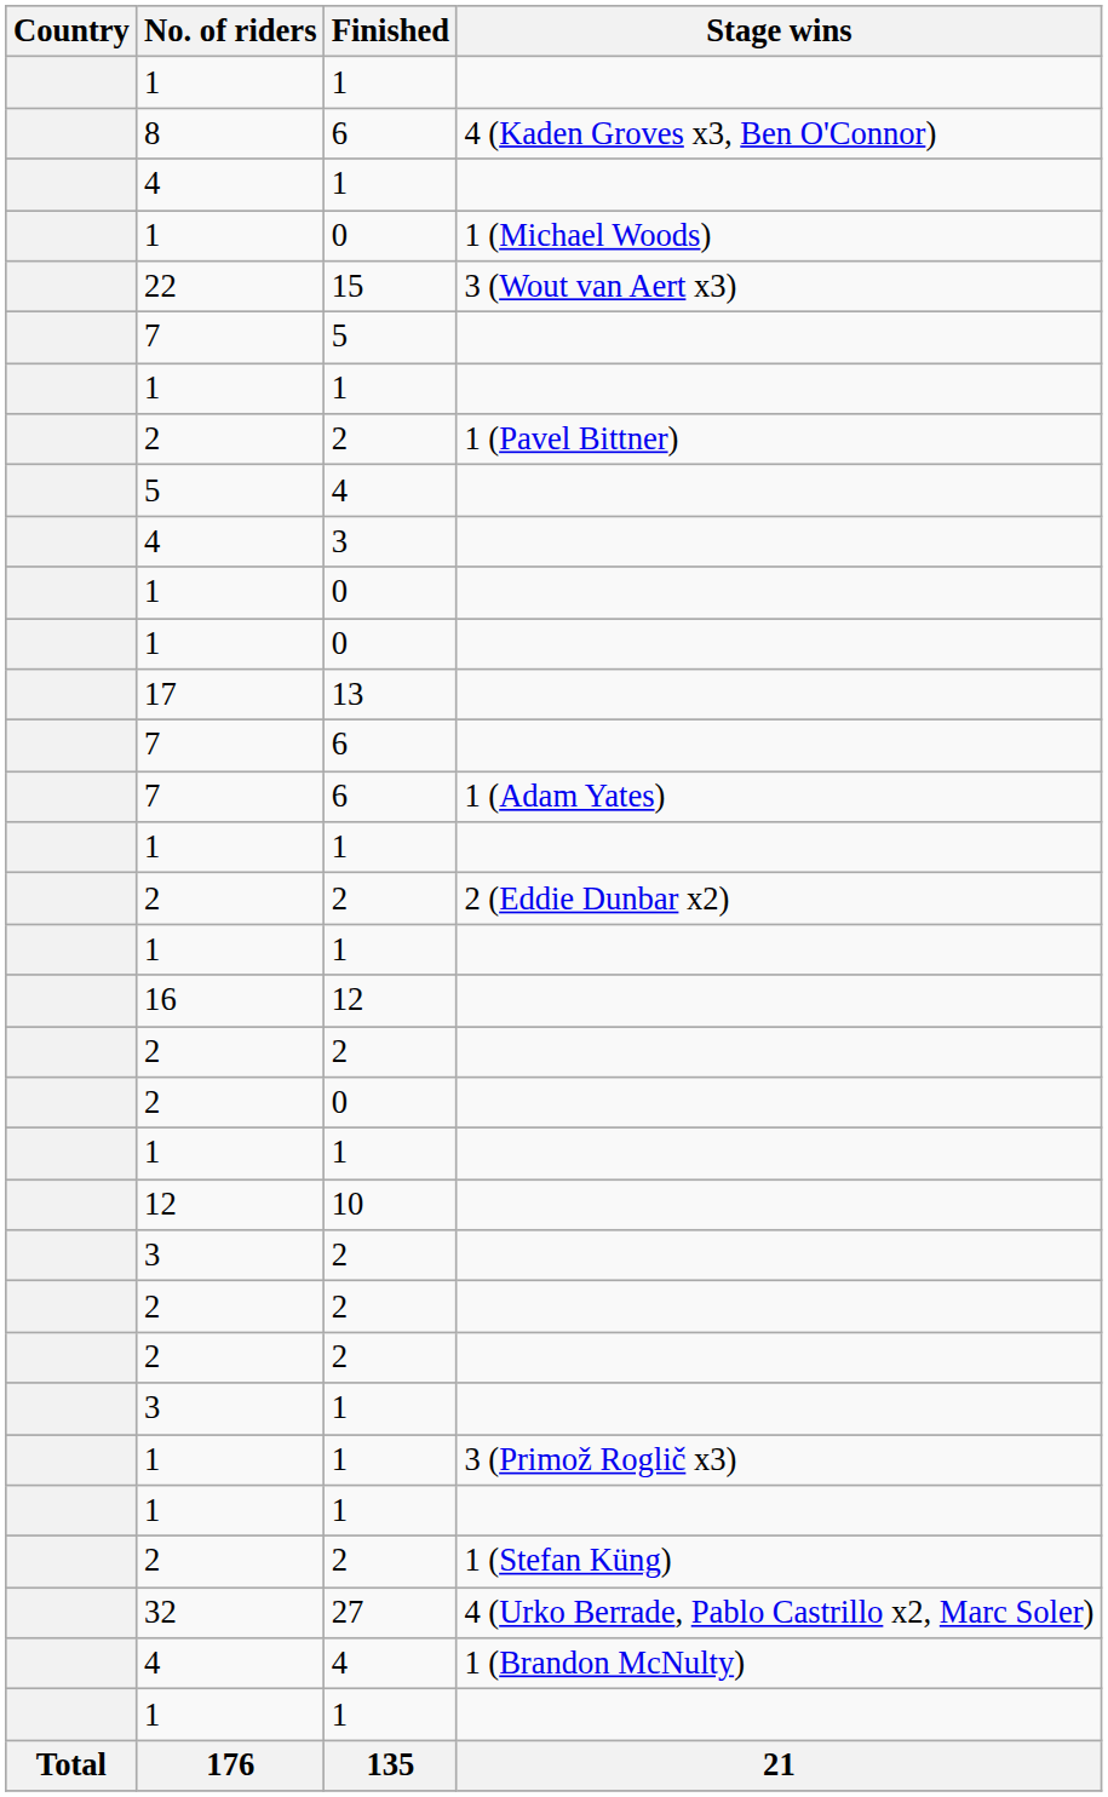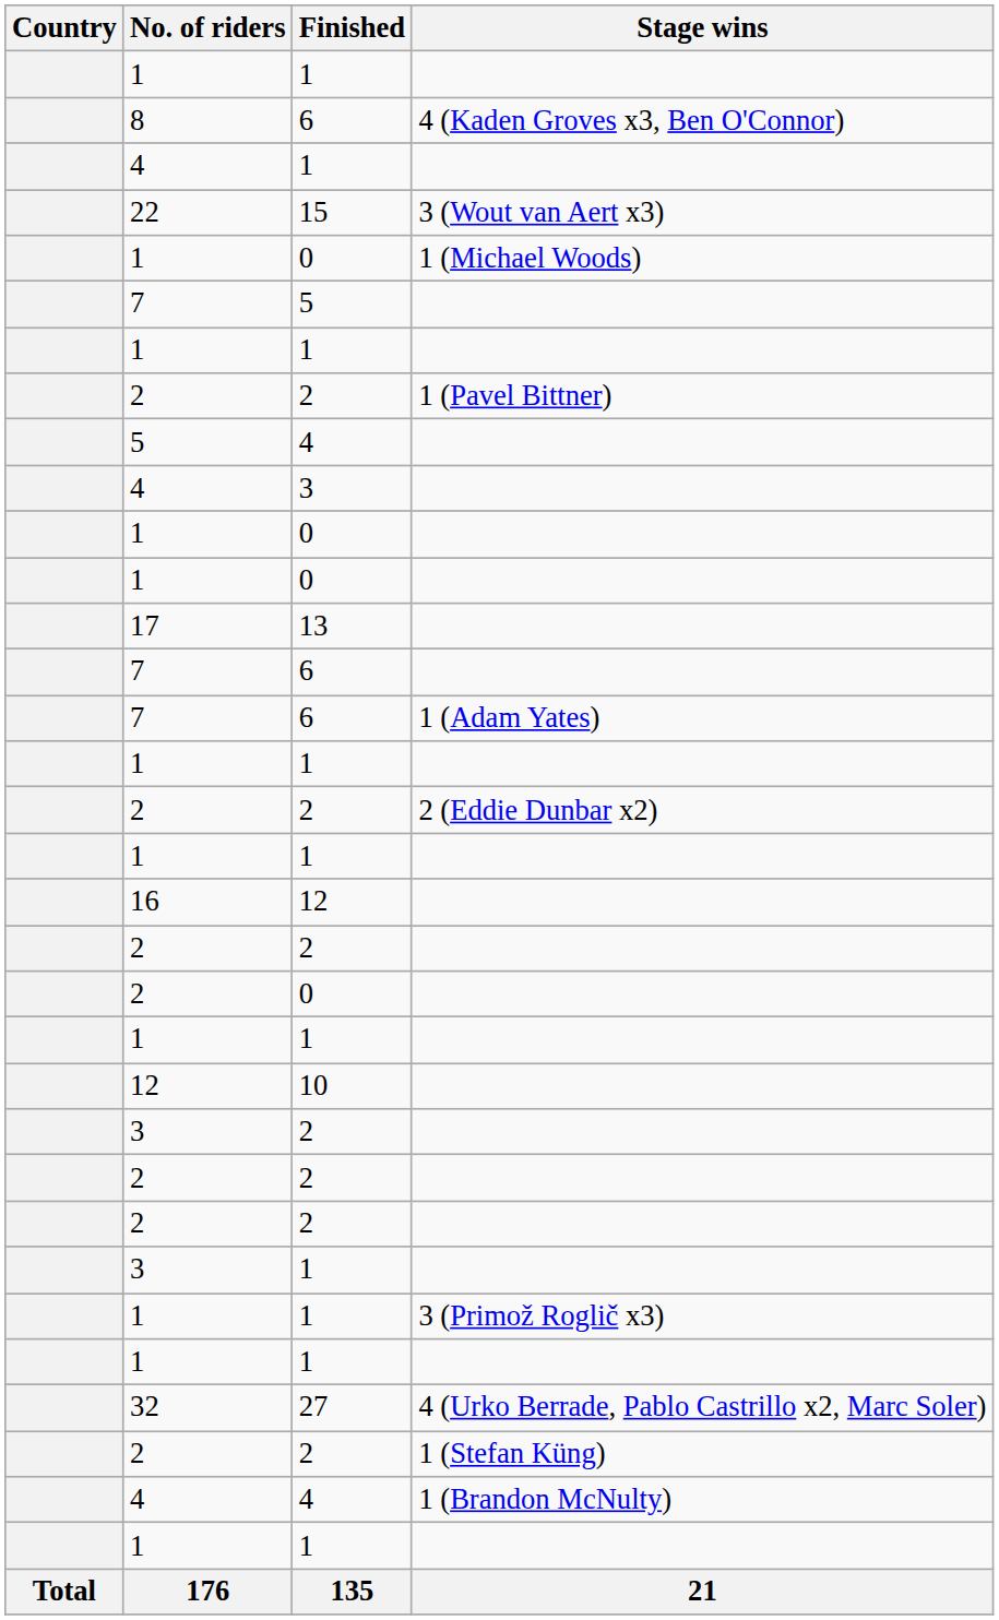rows swapped: 22 <-> 1 / 1 (Michael Woods)
rows swapped: 32 <-> 2 / 1 (Stefan Küng)
